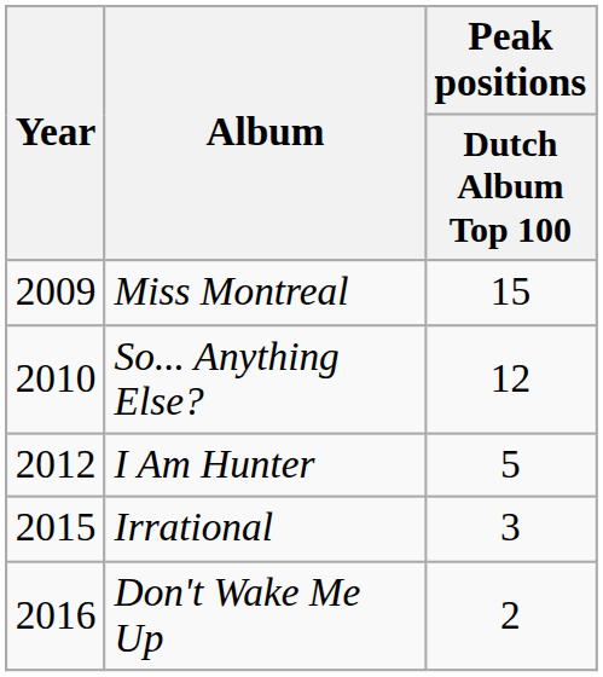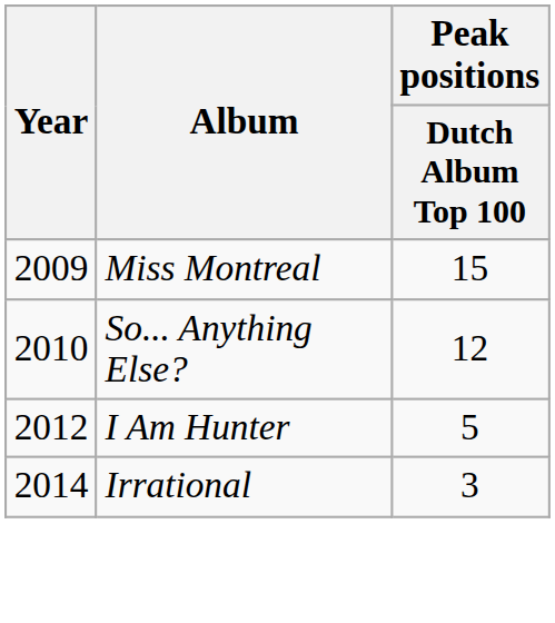Irrational | Year: 2015 -> 2014
- row: 2016 | Don't Wake Me Up | 2
